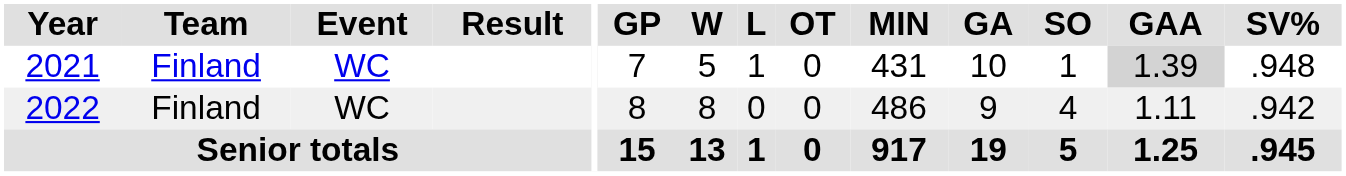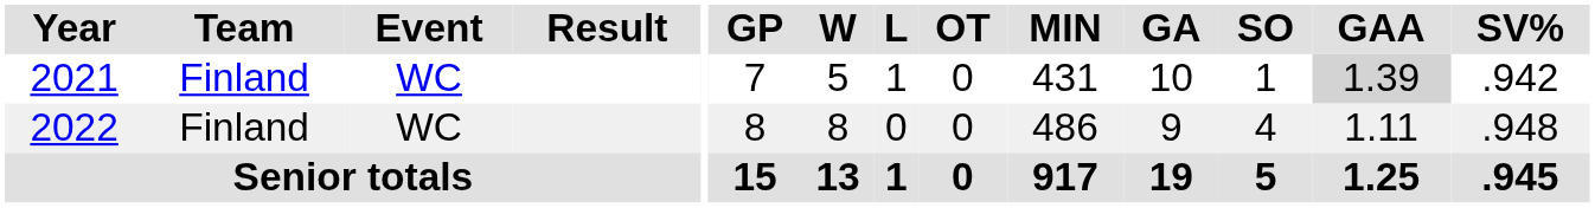2021 | SV%: .948 -> .942
2022 | SV%: .942 -> .948
